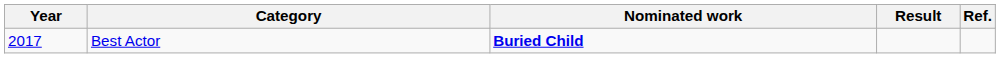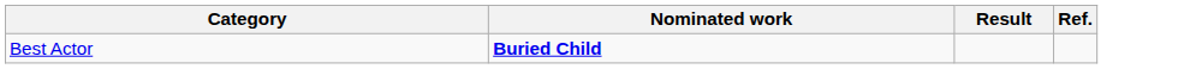- column: Year | 2017
